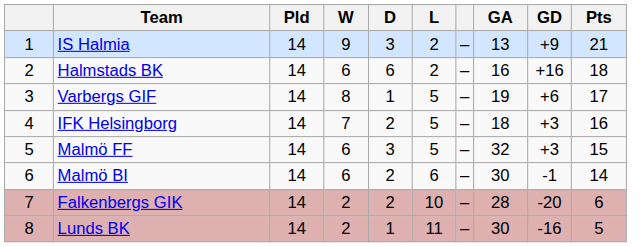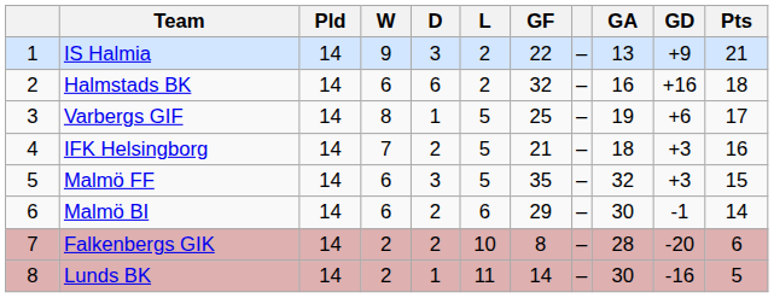+ column: GF | 22 | 32 | 25 | 21 | 35 | 29 | 8 | 14
